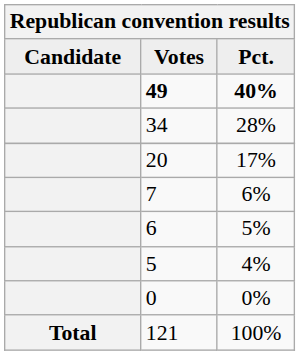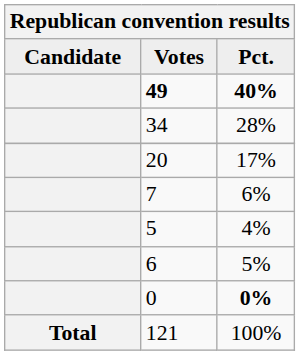rows swapped: 6 <-> 5
0 | Pct.: normal -> bold
